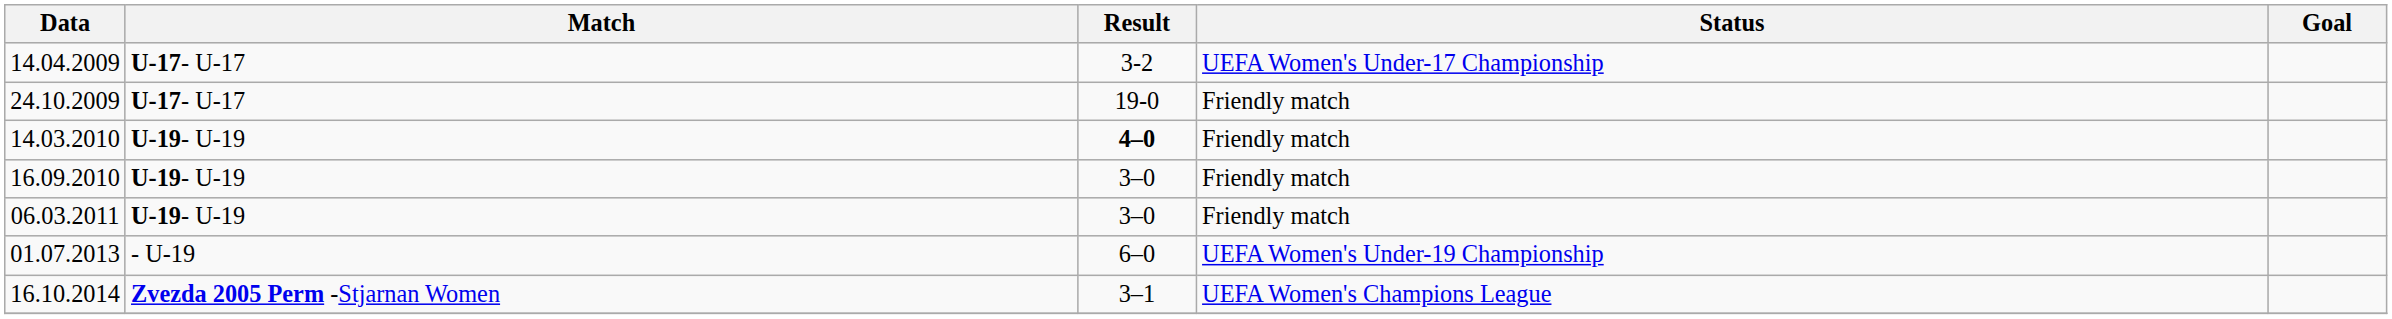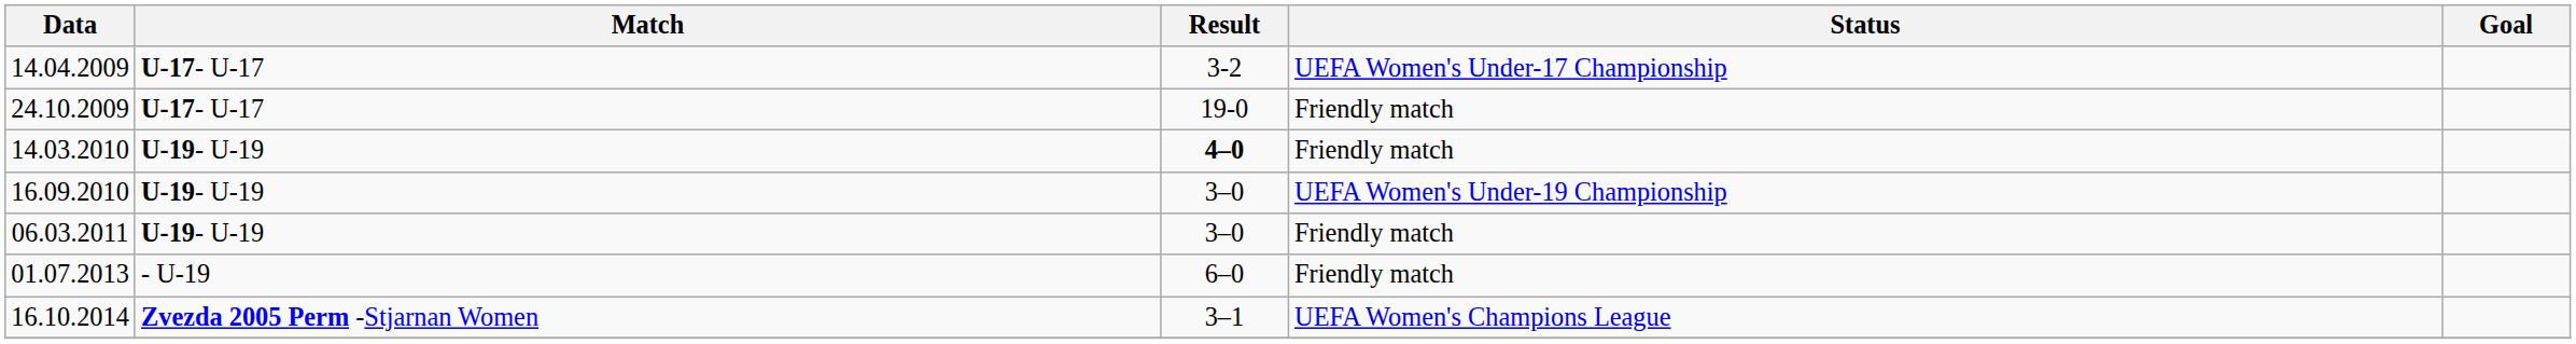16.09.2010 | Status: Friendly match -> UEFA Women's Under-19 Championship
01.07.2013 | Status: UEFA Women's Under-19 Championship -> Friendly match
